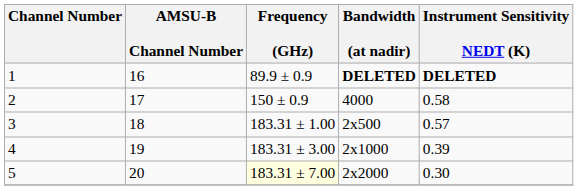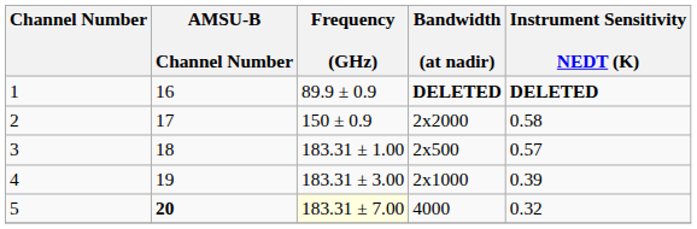2 | Bandwidth (at nadir): 4000 -> 2x2000
5 | AMSU-B Channel Number: normal -> bold
5 | Bandwidth (at nadir): 2x2000 -> 4000
5 | Instrument Sensitivity NEDT (K): 0.30 -> 0.32
